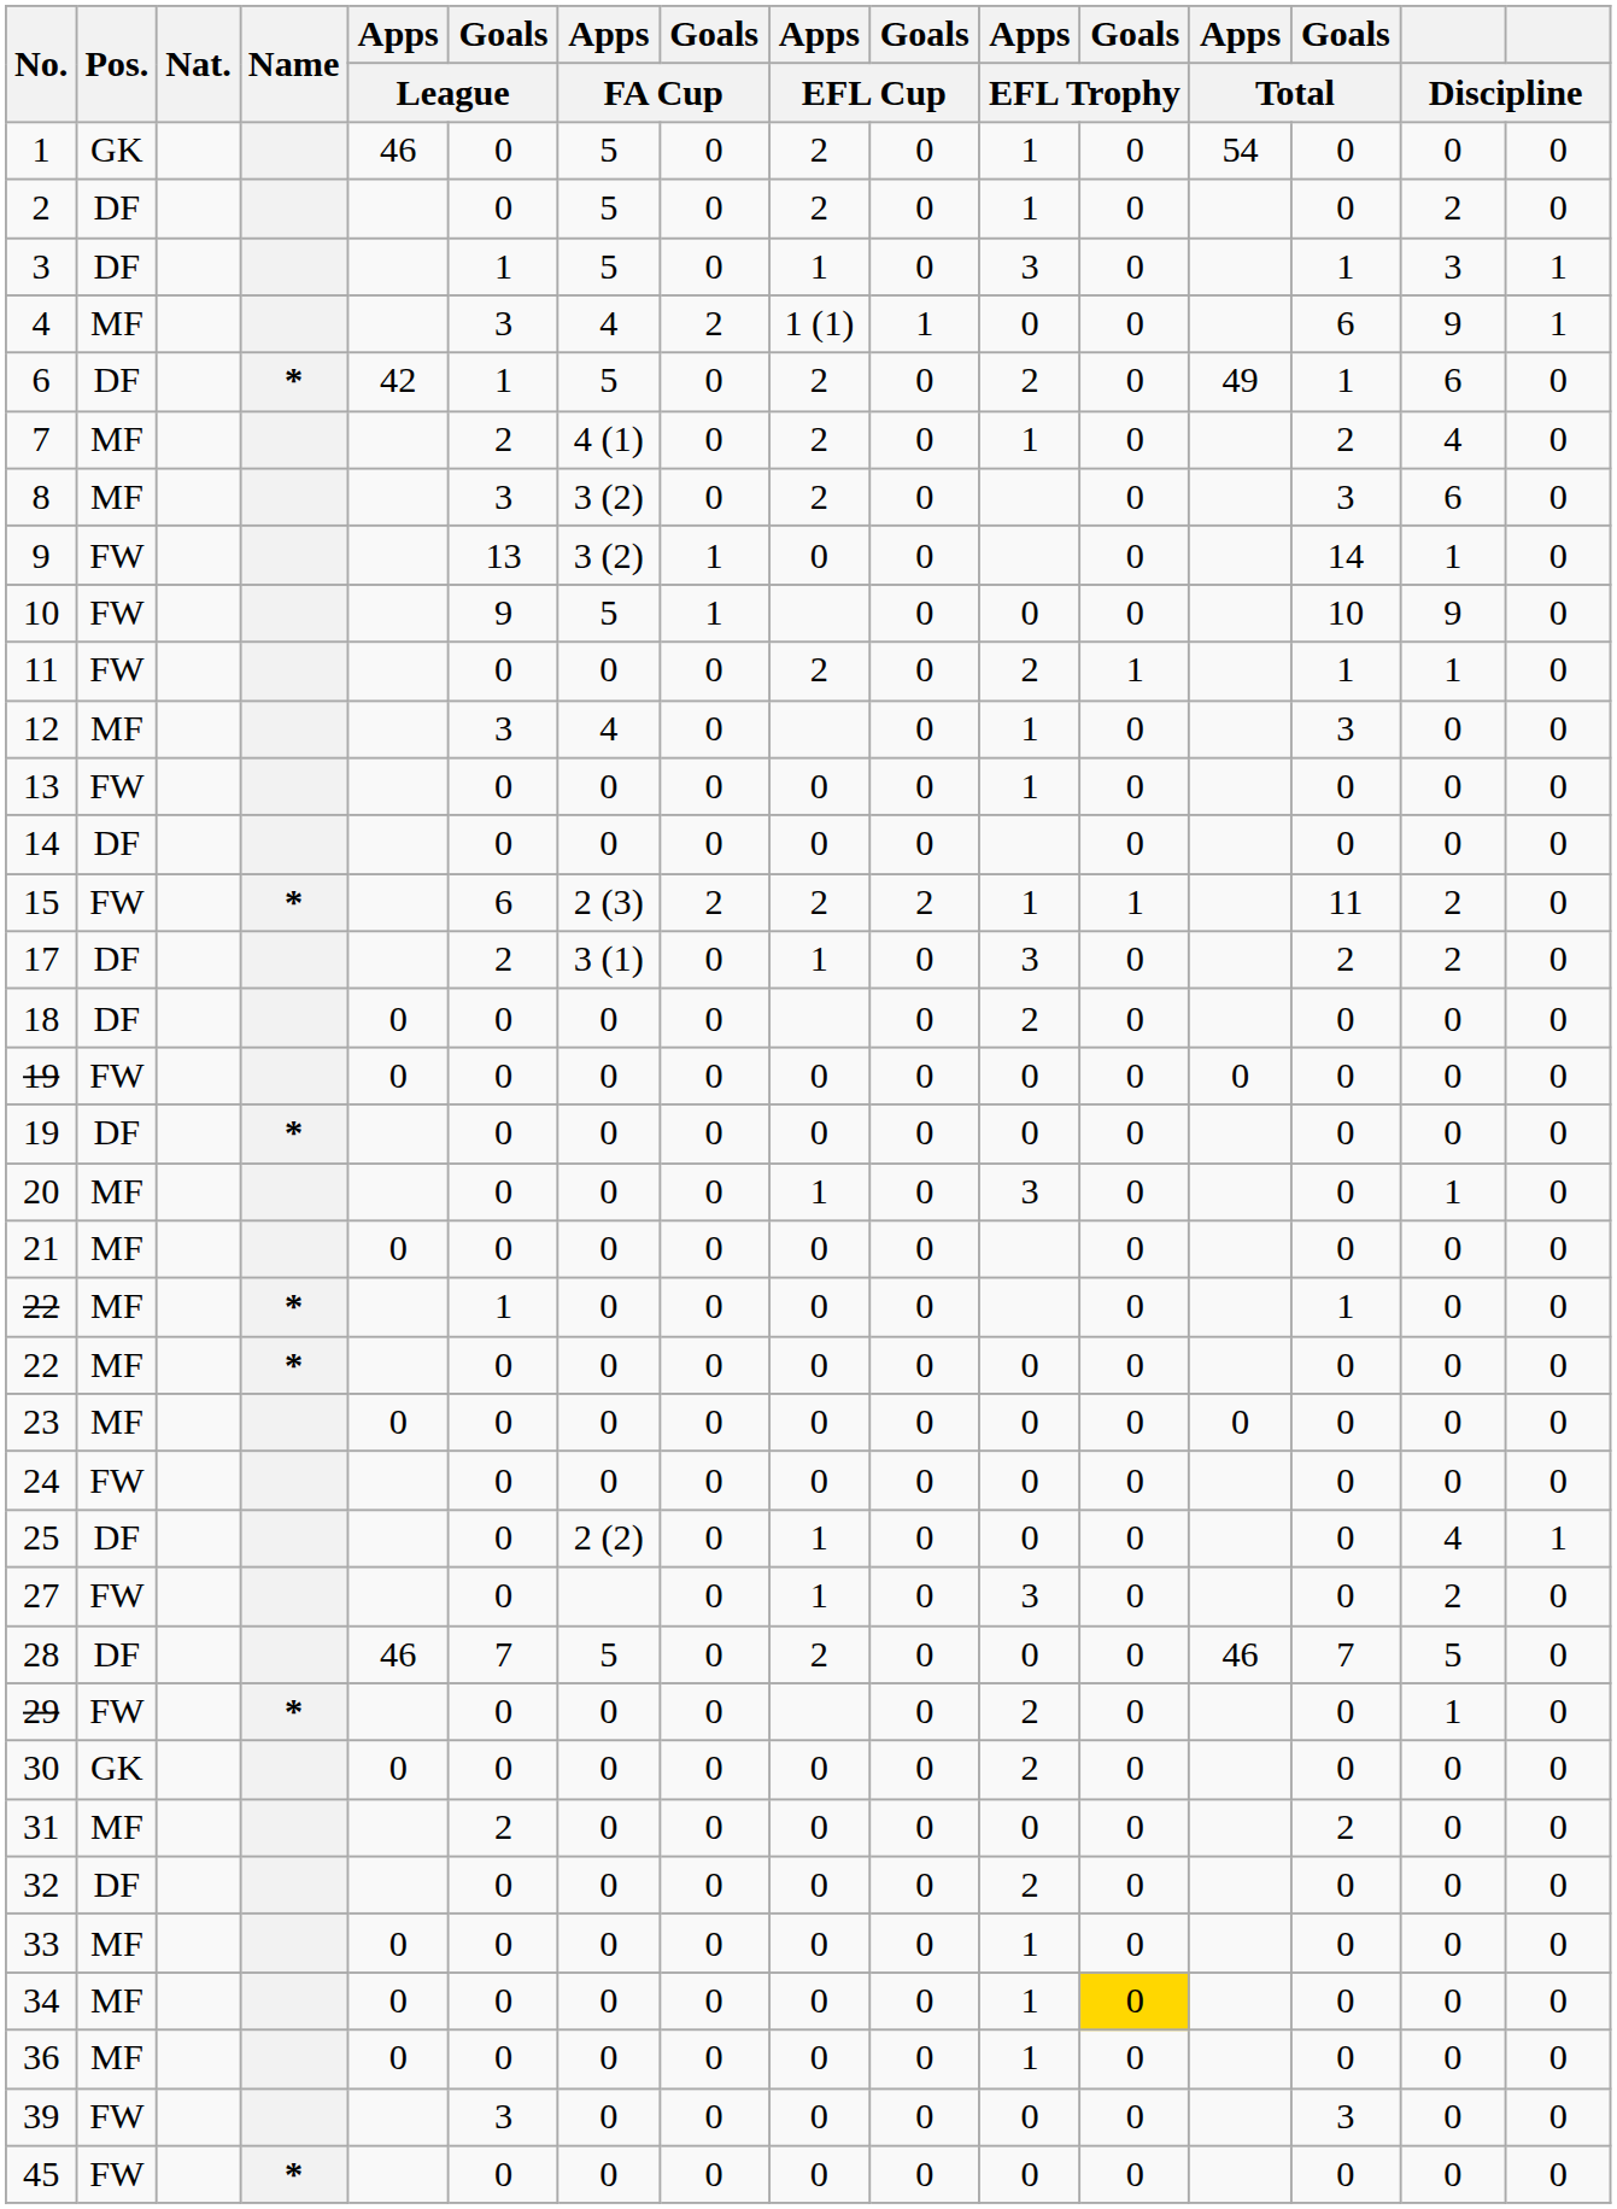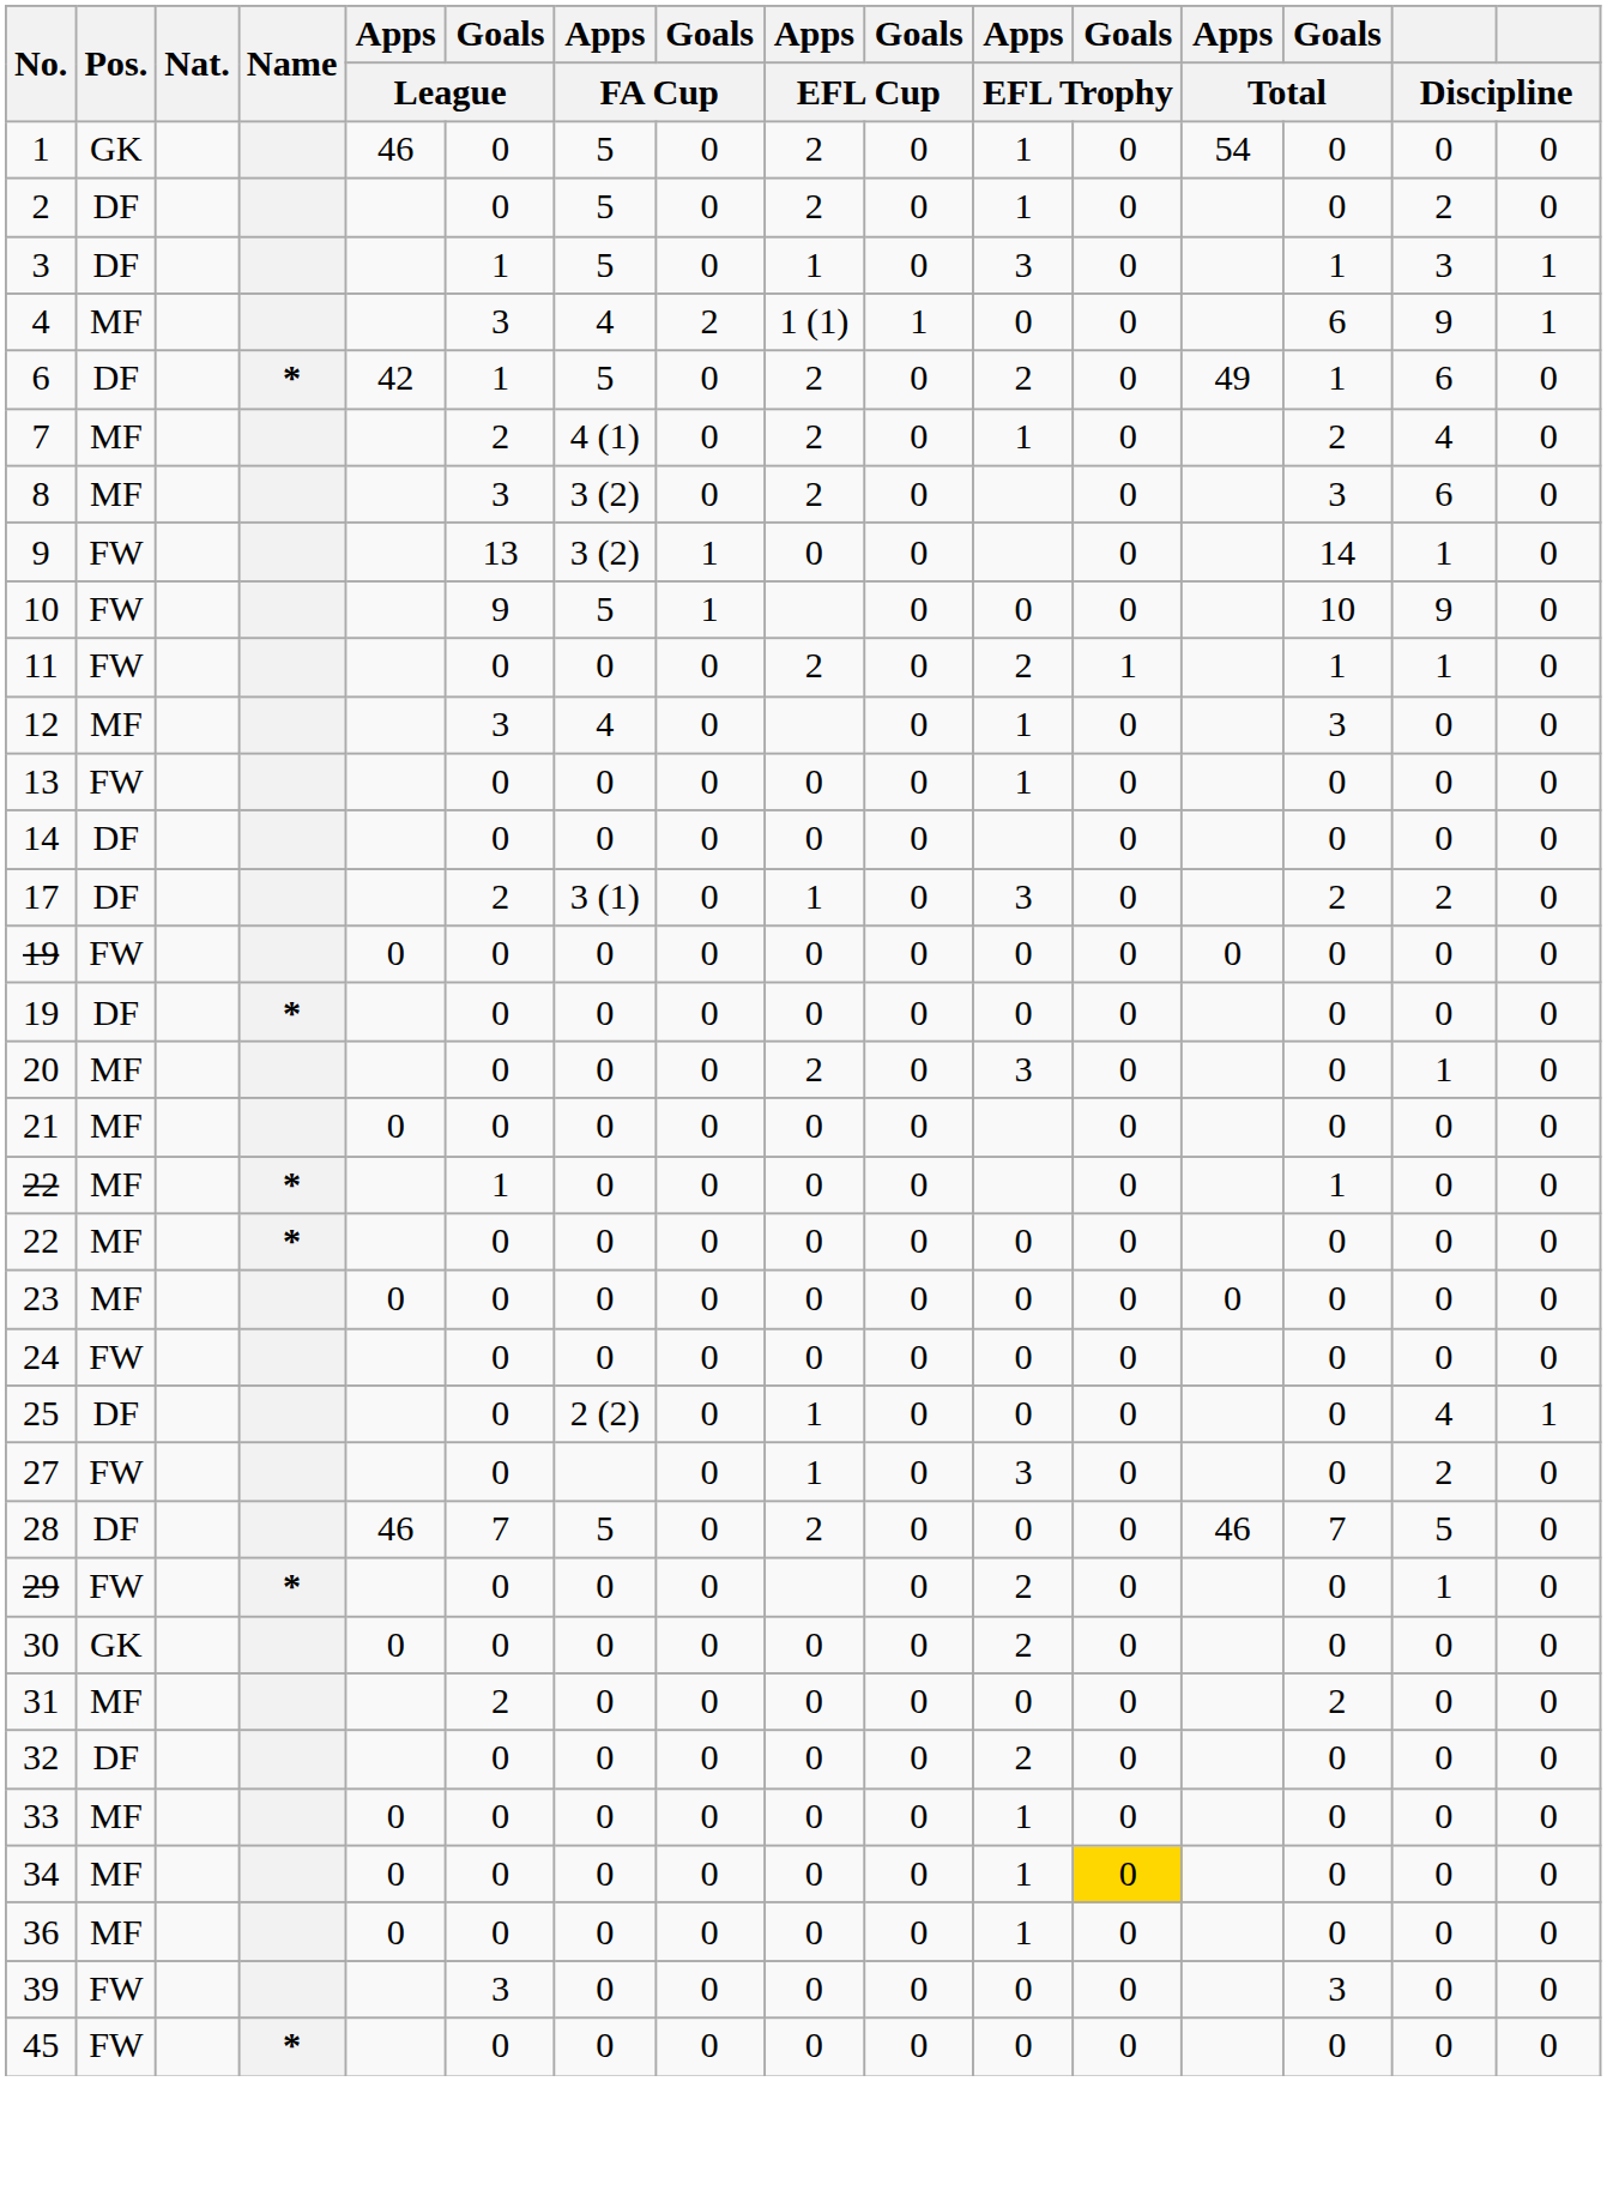- row: 15 | FW | * | 6 | 2 (3) | 2 | 2 | 2 | 1 | 1 | 11 | 2 | 0
- row: 18 | DF | 0 | 0 | 0 | 0 | 0 | 2 | 0 | 0 | 0 | 0
20 | Apps / EFL Cup: 1 -> 2
